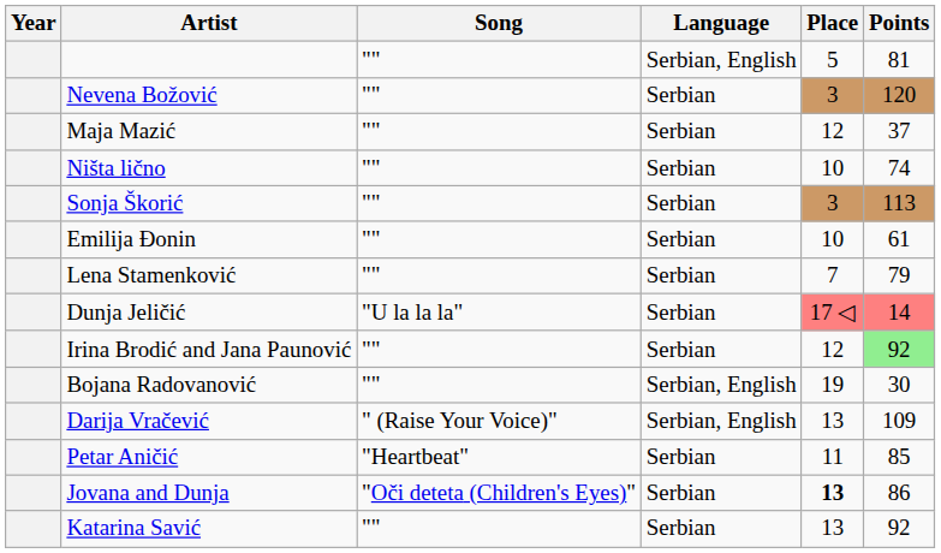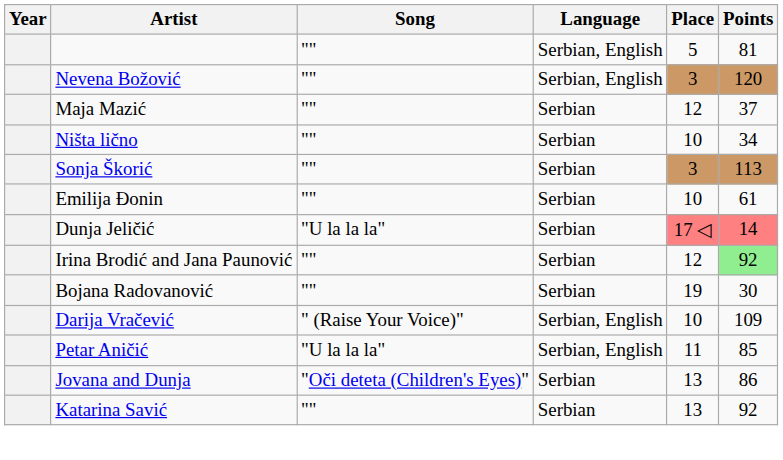Nevena Božović | Language: Serbian -> Serbian, English
Ništa lično | Points: 74 -> 34
- row: Lena Stamenković | "" | Serbian | 7 | 79
Bojana Radovanović | Language: Serbian, English -> Serbian
Darija Vračević | Place: 13 -> 10
Petar Aničić | Song: "Heartbeat" -> "U la la la"
Petar Aničić | Language: Serbian -> Serbian, English
Jovana and Dunja | Place: bold -> normal
